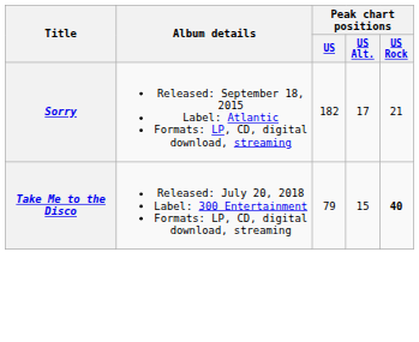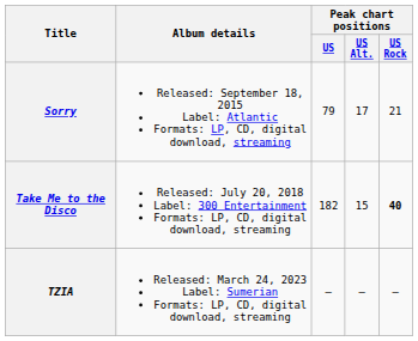Sorry | Peak chart positions / US: 182 -> 79
Take Me to the Disco | Peak chart positions / US: 79 -> 182
+ row: TZIA | Released: March 24, 2023 Label: Sumerian Formats: LP, CD, digital download, streaming | — | — | —
